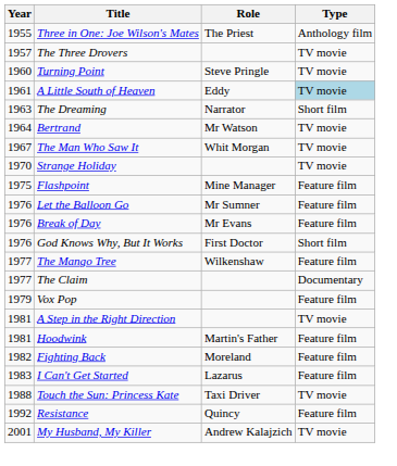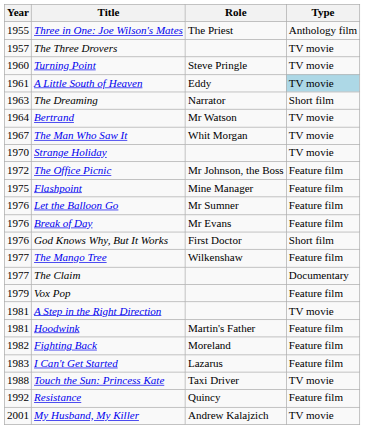+ row: 1972 | The Office Picnic | Mr Johnson, the Boss | Feature film
